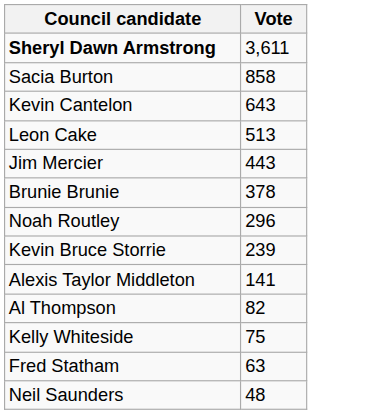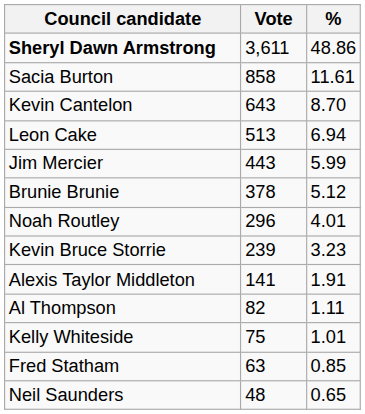+ column: % | 48.86 | 11.61 | 8.70 | 6.94 | 5.99 | 5.12 | 4.01 | 3.23 | 1.91 | 1.11 | 1.01 | 0.85 | 0.65
